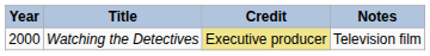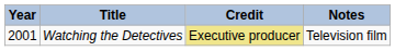Watching the Detectives | Year: 2000 -> 2001
